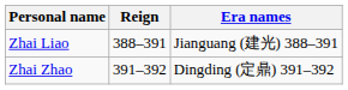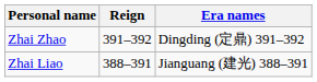rows swapped: Zhai Liao <-> Zhai Zhao
